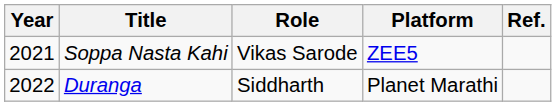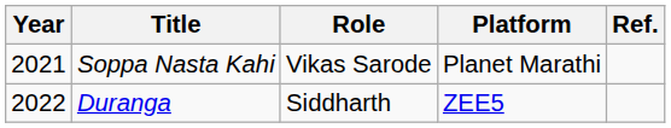Soppa Nasta Kahi | Platform: ZEE5 -> Planet Marathi
Duranga | Platform: Planet Marathi -> ZEE5
